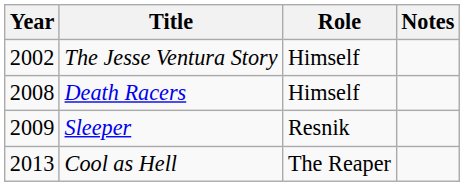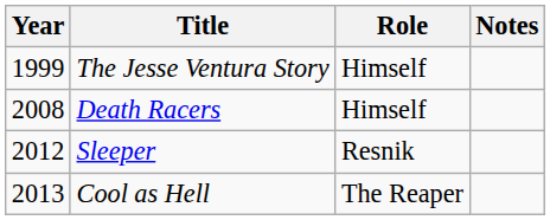The Jesse Ventura Story | Year: 2002 -> 1999
Sleeper | Year: 2009 -> 2012
